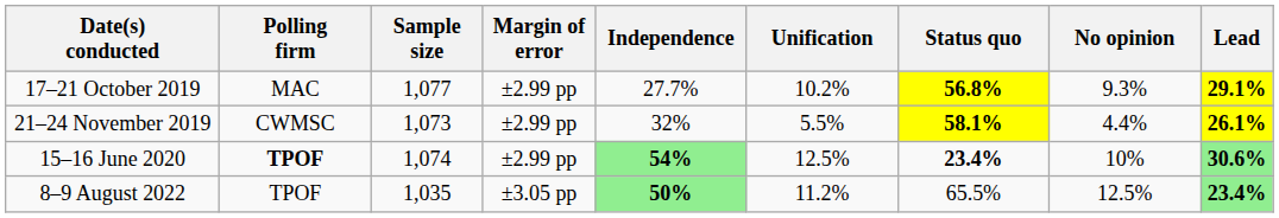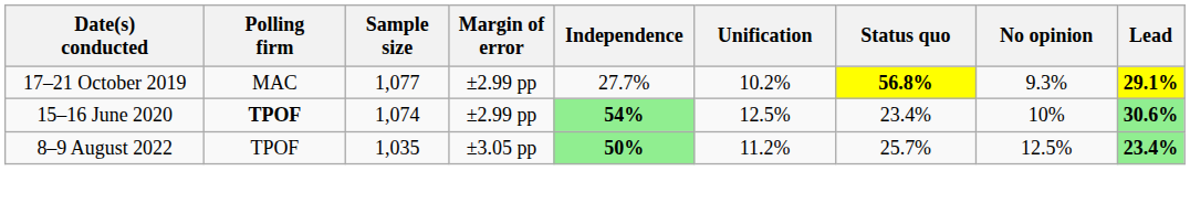- row: 21–24 November 2019 | CWMSC | 1,073 | ±2.99 pp | 32% | 5.5% | 58.1% | 4.4% | 26.1%
15–16 June 2020 | Status quo: bold -> normal
8–9 August 2022 | Status quo: 65.5% -> 25.7%
